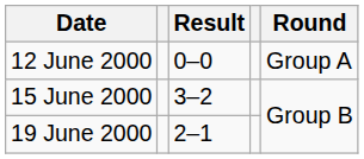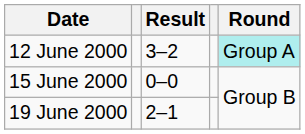12 June 2000 | Result: 0–0 -> 3–2
12 June 2000 | Round: no background -> paleturquoise background
15 June 2000 | Result: 3–2 -> 0–0
